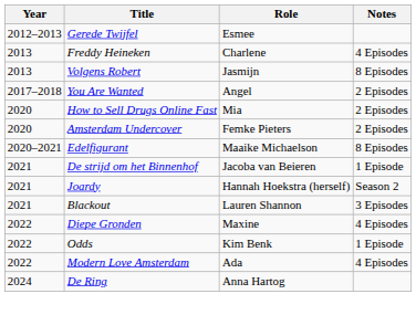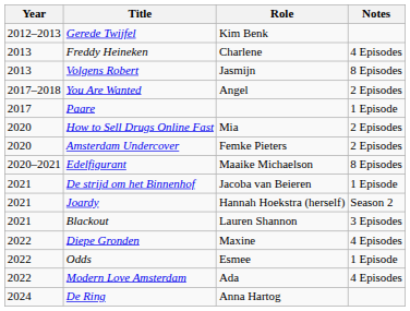Gerede Twijfel | Role: Esmee -> Kim Benk
+ row: 2017 | Paare | 1 Episode
Odds | Role: Kim Benk -> Esmee
